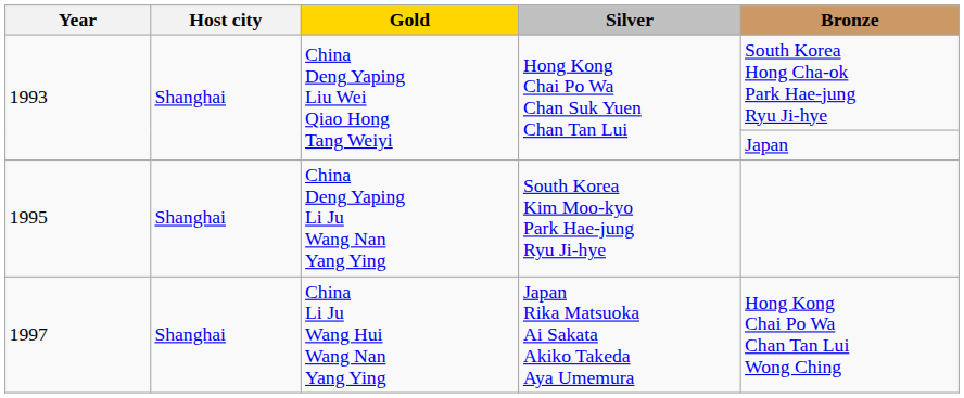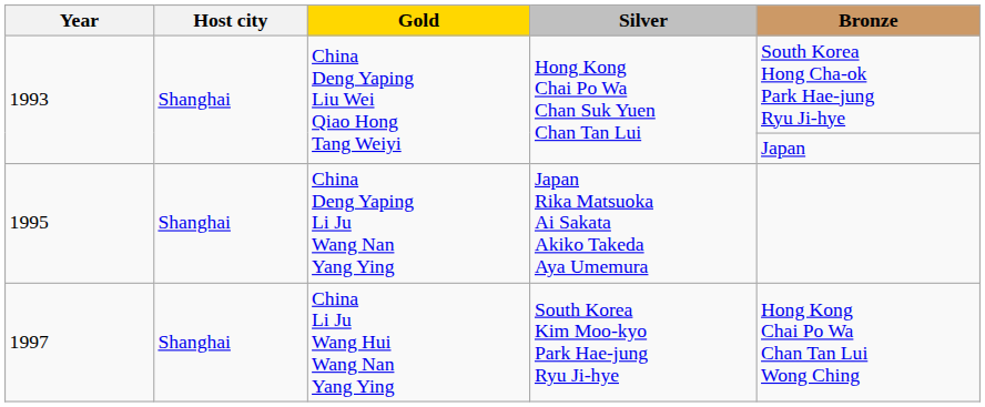1995 | Silver: South Korea Kim Moo-kyo Park Hae-jung Ryu Ji-hye -> Japan Rika Matsuoka Ai Sakata Akiko Takeda Aya Umemura
1997 | Silver: Japan Rika Matsuoka Ai Sakata Akiko Takeda Aya Umemura -> South Korea Kim Moo-kyo Park Hae-jung Ryu Ji-hye
